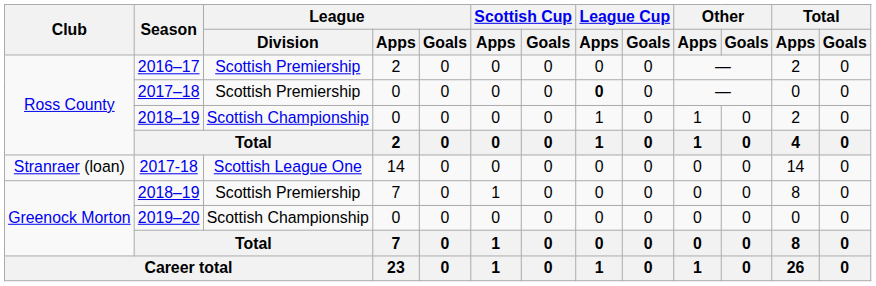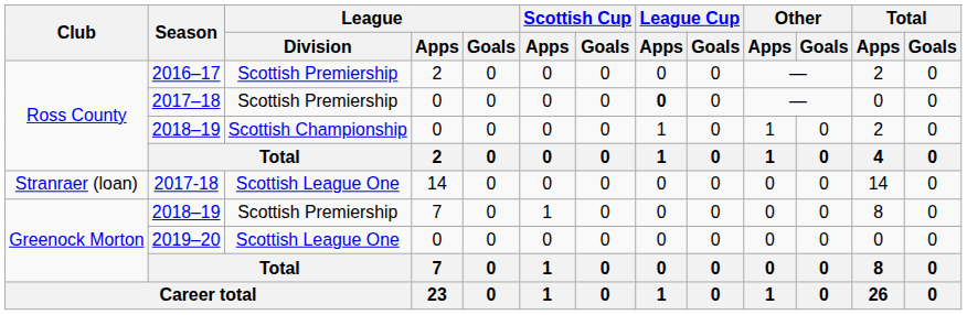2019–20 | League / Division: Scottish Championship -> Scottish League One
